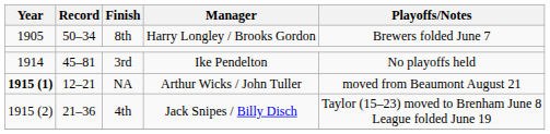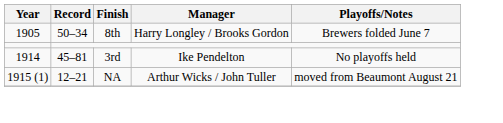NA | Year: bold -> normal
- row: 1915 (2) | 21–36 | 4th | Jack Snipes / Billy Disch | Taylor (15–23) moved to Brenham June 8 League folded June 19
